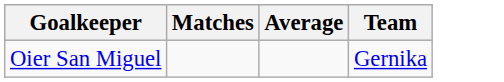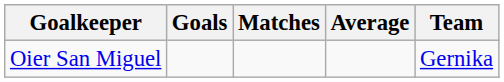+ column: Goals
